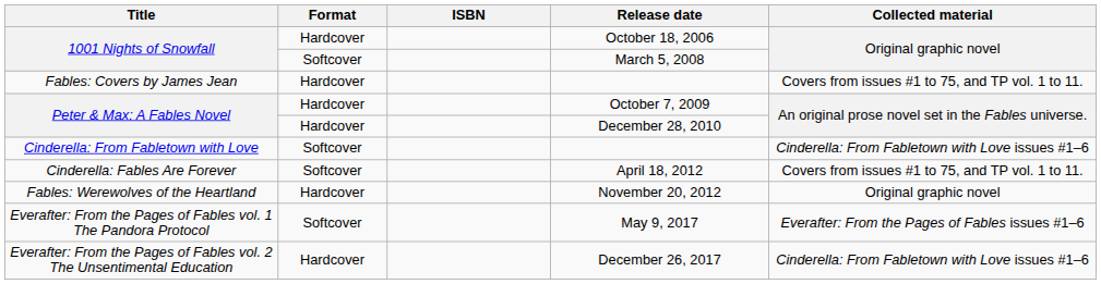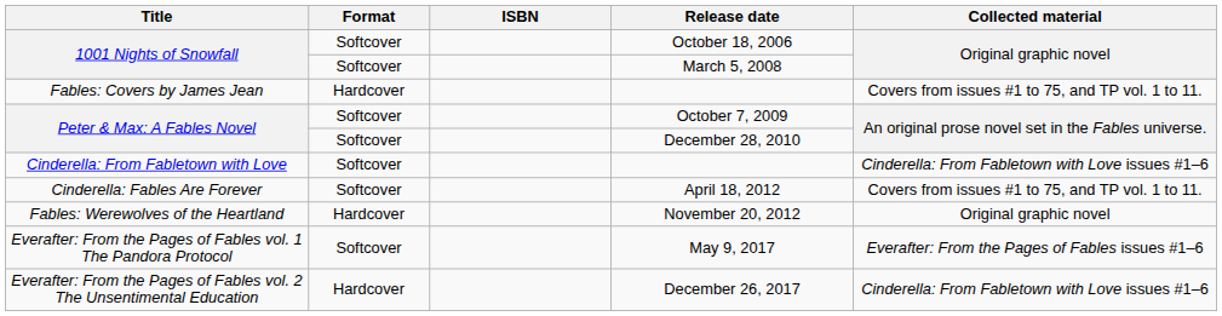October 18, 2006 | Format: Hardcover -> Softcover
October 7, 2009 | Format: Hardcover -> Softcover
December 28, 2010 | Format: Hardcover -> Softcover
